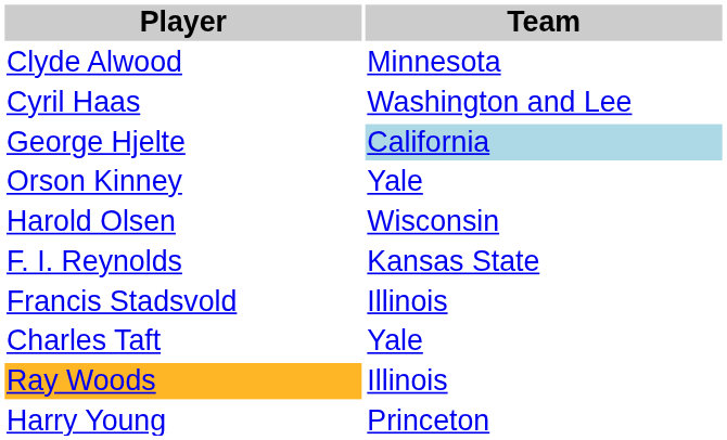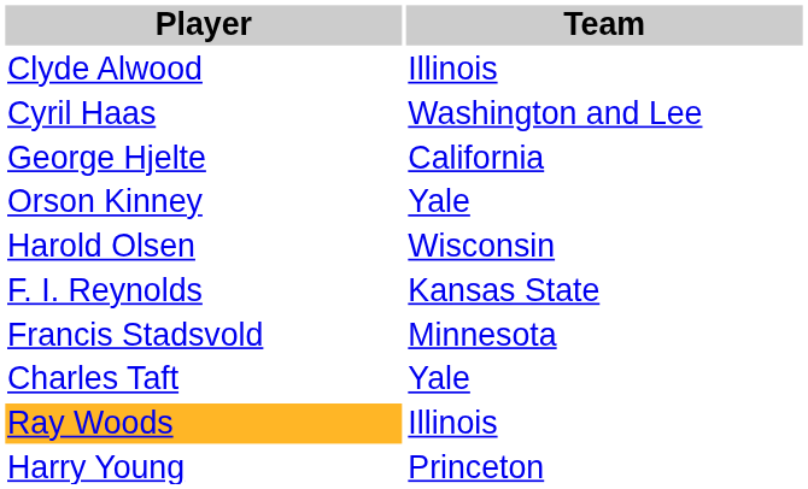Clyde Alwood | Team: Minnesota -> Illinois
George Hjelte | Team: lightblue background -> no background
Francis Stadsvold | Team: Illinois -> Minnesota
